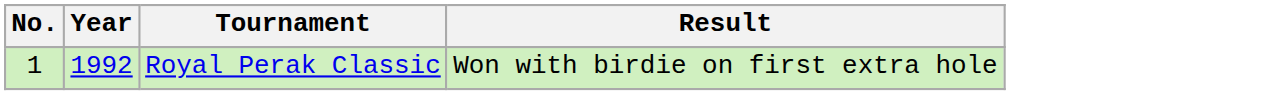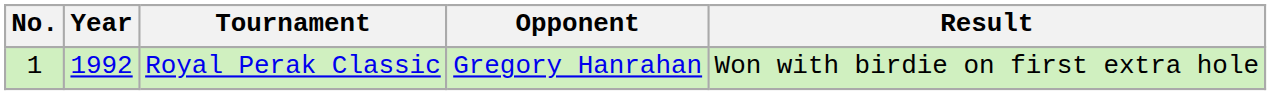+ column: Opponent | Gregory Hanrahan
